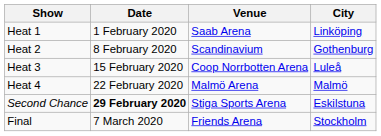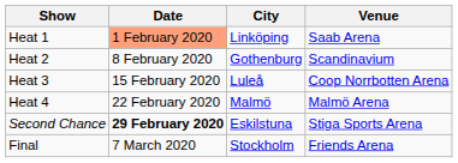columns swapped: City <-> Venue
Heat 1 | Date: no background -> lightsalmon background
